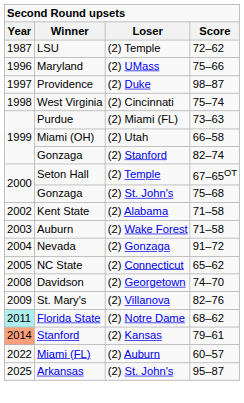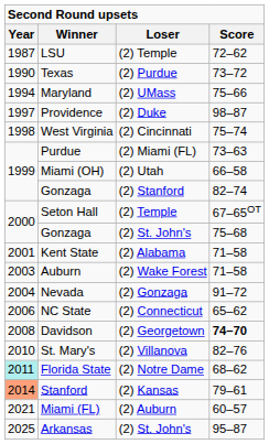+ row: 1990 | Texas | (2) Purdue | 73–72
Maryland | Year: 1996 -> 1994
Kent State | Year: 2002 -> 2001
NC State | Year: 2005 -> 2006
Davidson | Score: normal -> bold
St. Mary's | Year: 2009 -> 2010
Miami (FL) | Year: 2022 -> 2021
